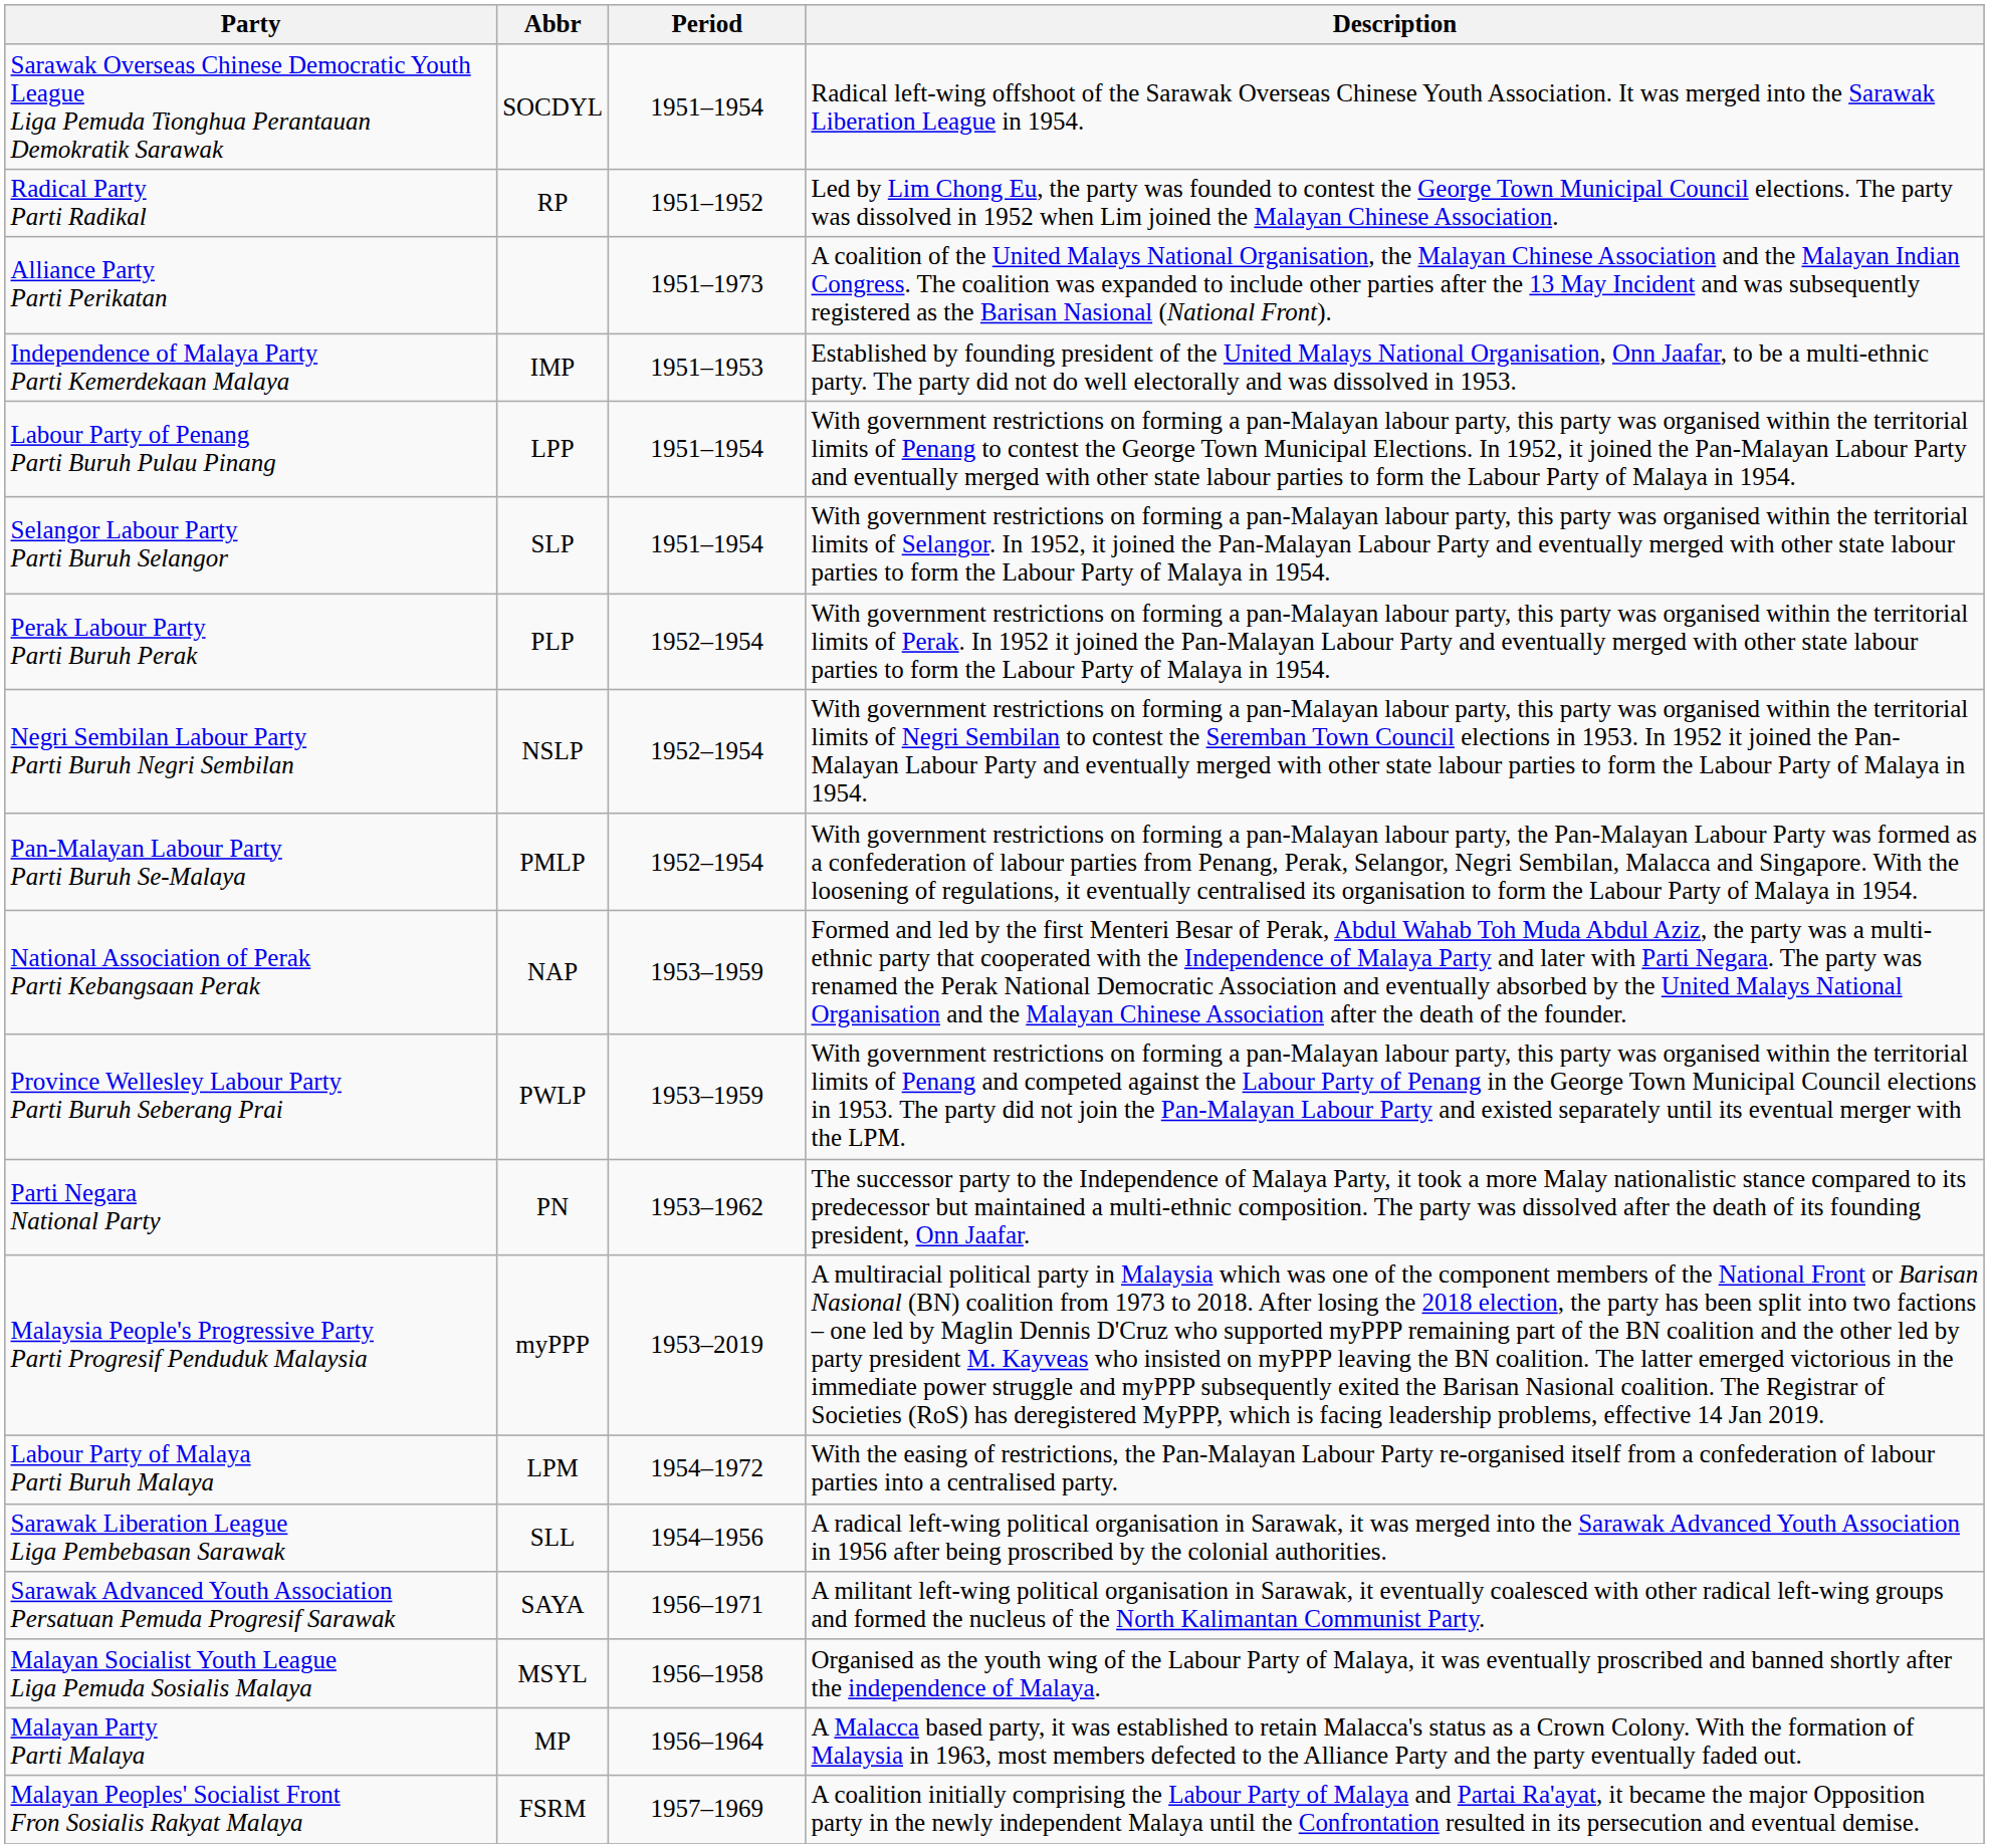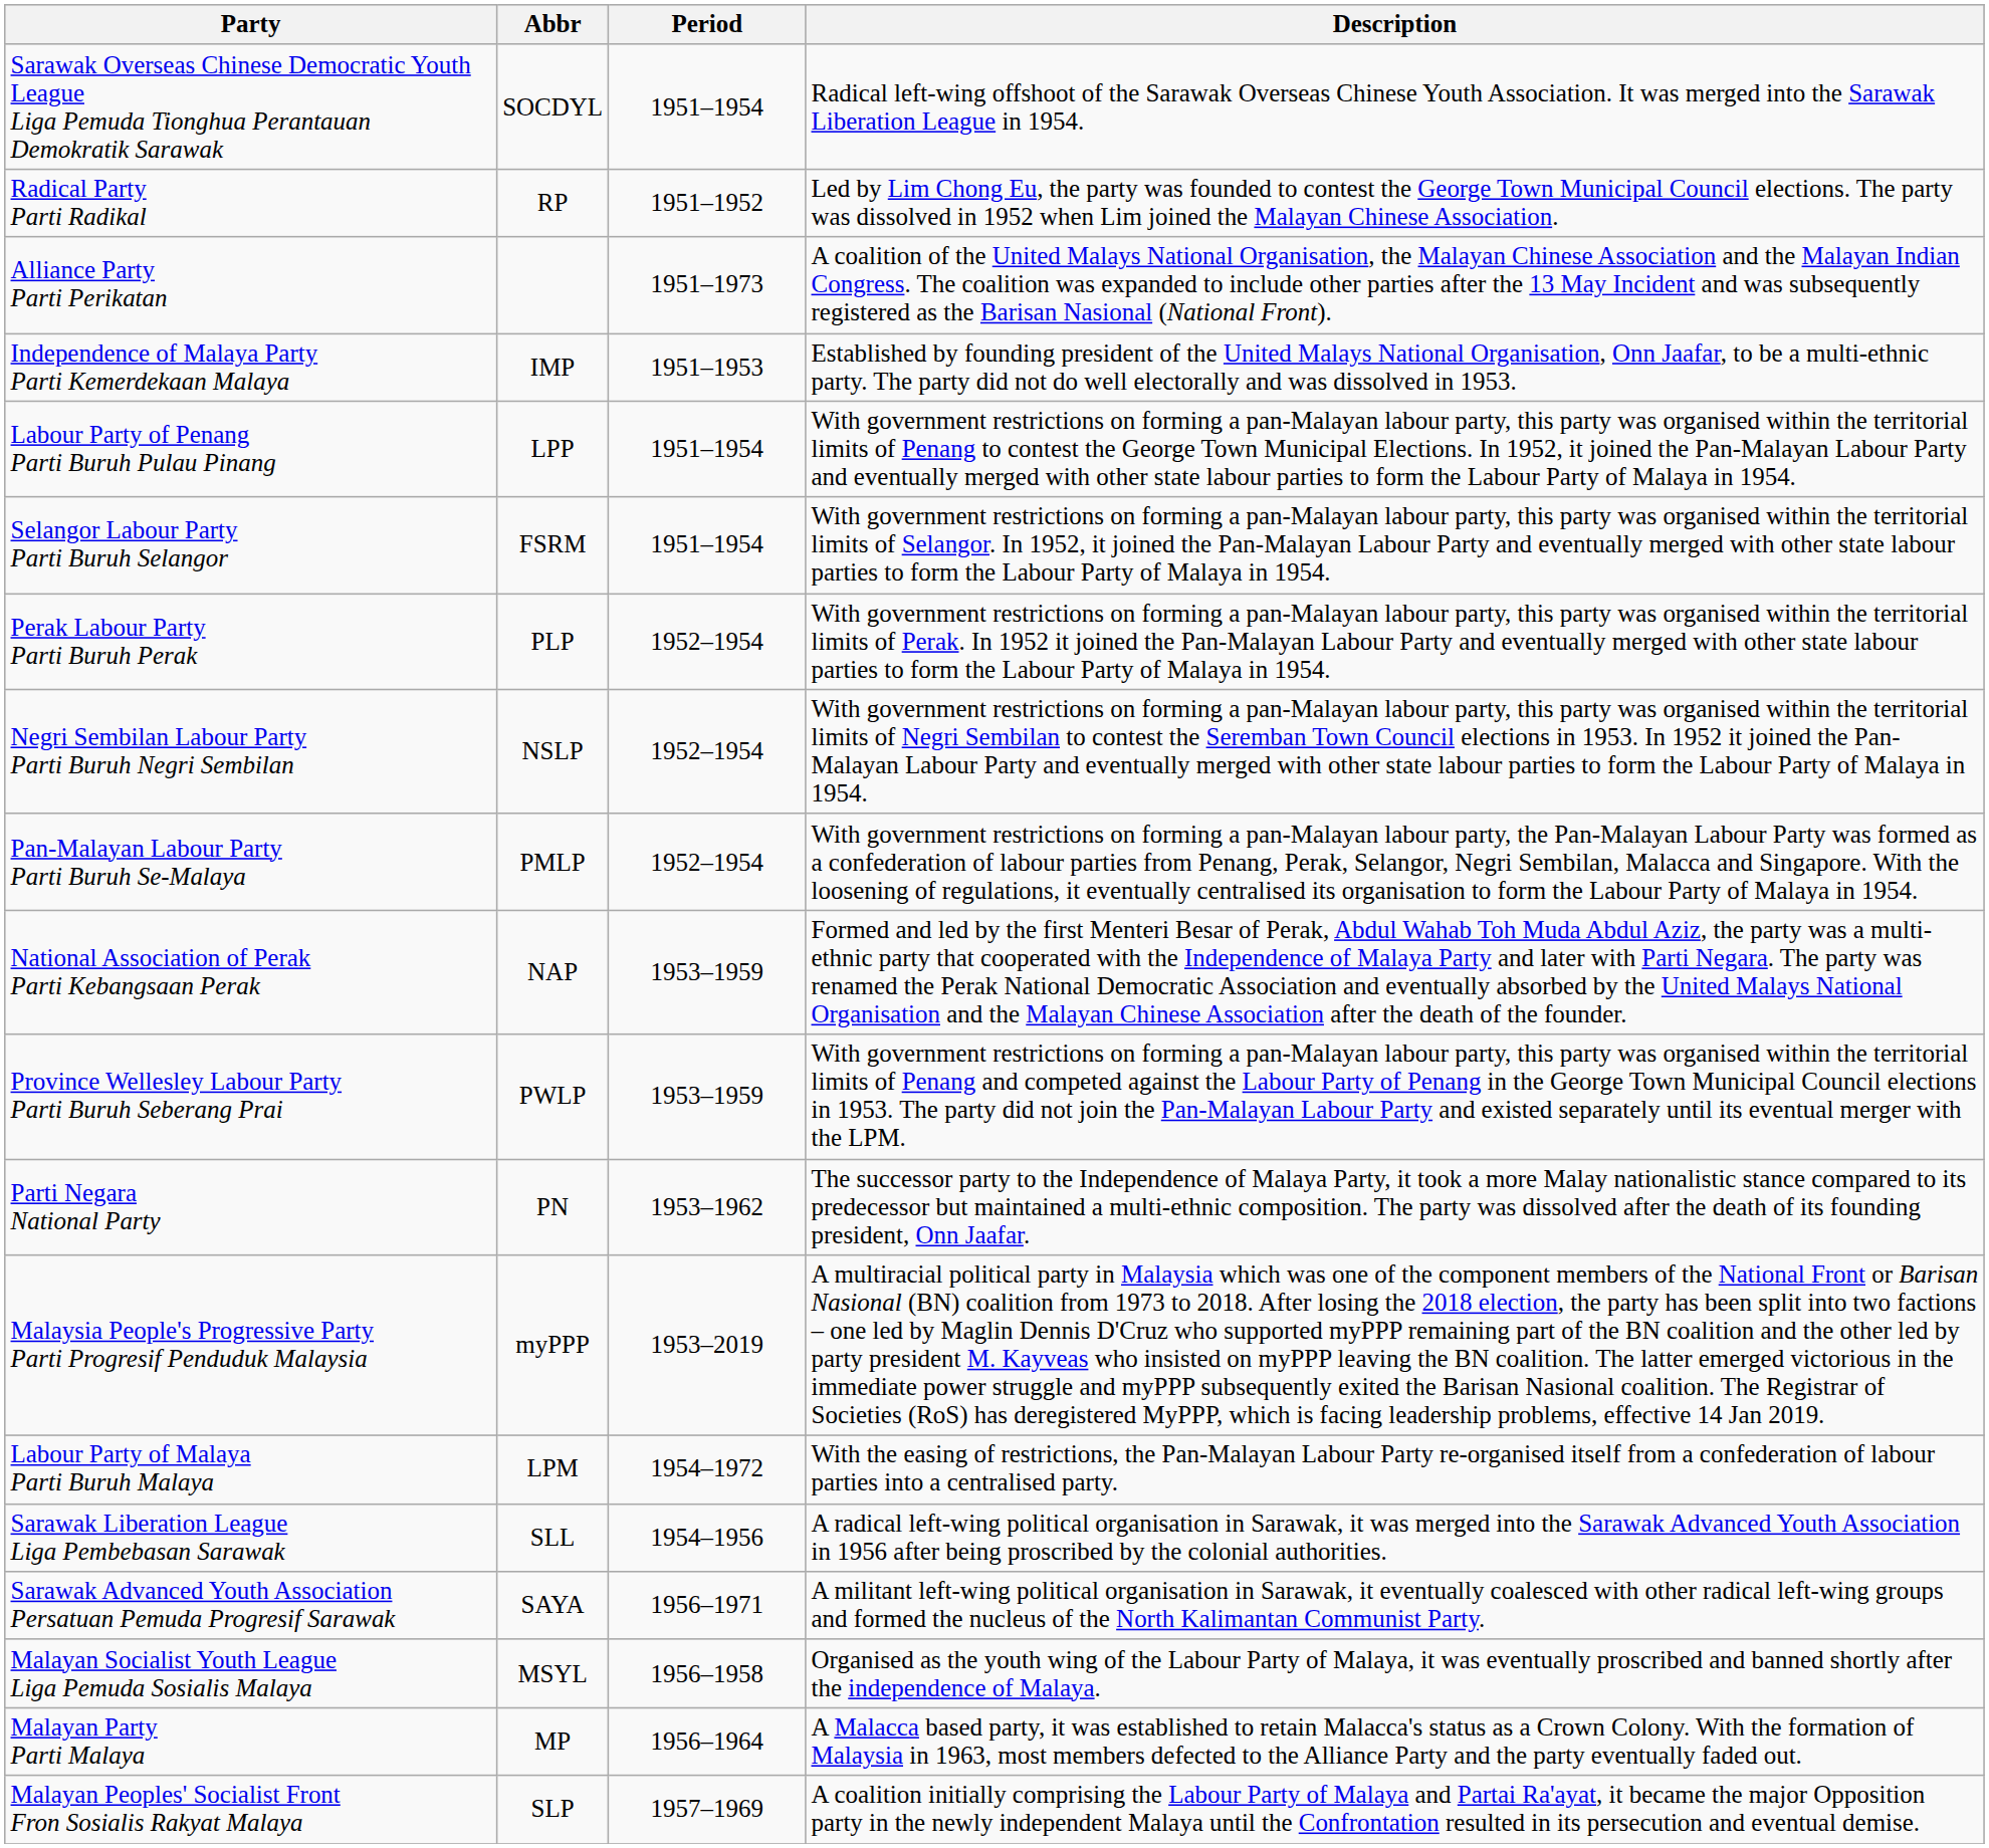Selangor Labour Party Parti Buruh Selangor | Abbr: SLP -> FSRM
Malayan Peoples' Socialist Front Fron Sosialis Rakyat Malaya | Abbr: FSRM -> SLP
